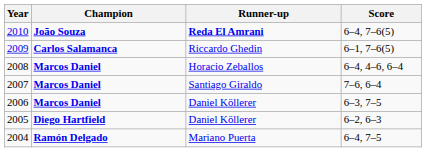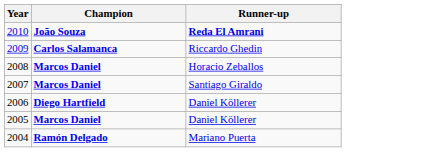- column: Score | 6–4, 7–6(5) | 6–1, 7–6(5) | 6–4, 4–6, 6–4 | 7–6, 6–4 | 6–3, 7–5 | 6–2, 6–3 | 6–4, 7–5
2006 | Champion: Marcos Daniel -> Diego Hartfield
2005 | Champion: Diego Hartfield -> Marcos Daniel
